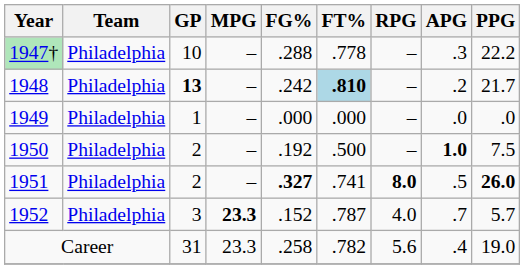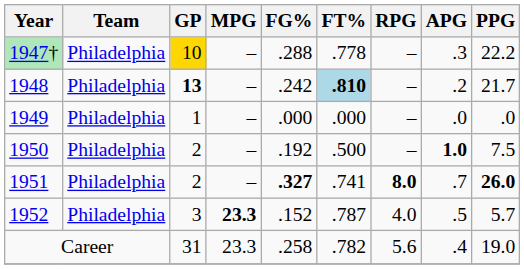1947† | GP: no background -> gold background
1951 | APG: .5 -> .7
1952 | APG: .7 -> .5
